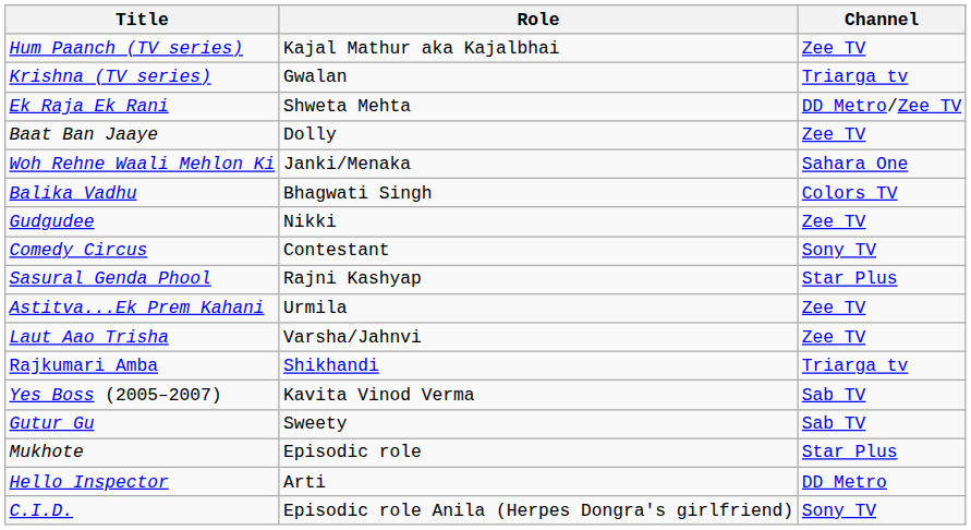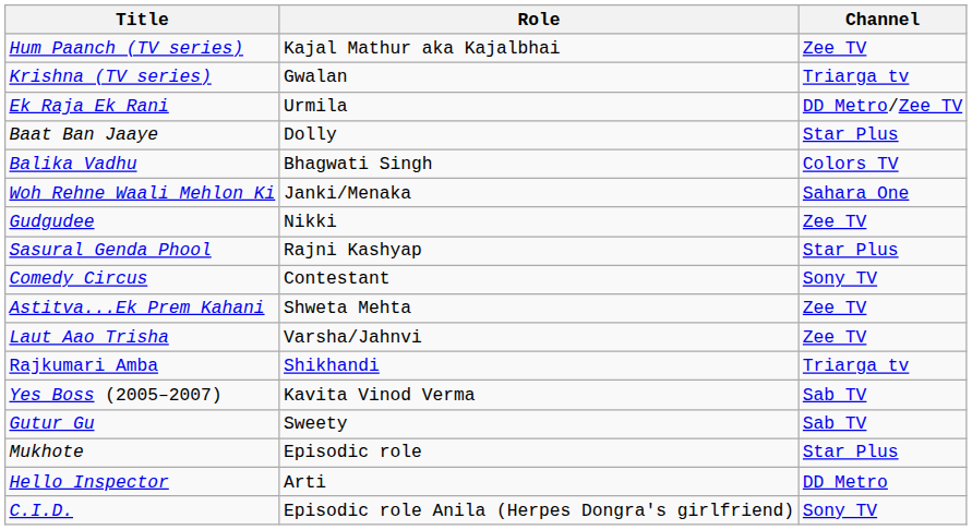Ek Raja Ek Rani | Role: Shweta Mehta -> Urmila
Baat Ban Jaaye | Channel: Zee TV -> Star Plus
rows swapped: Woh Rehne Waali Mehlon Ki <-> Balika Vadhu
rows swapped: Sasural Genda Phool <-> Comedy Circus
Astitva...Ek Prem Kahani | Role: Urmila -> Shweta Mehta
